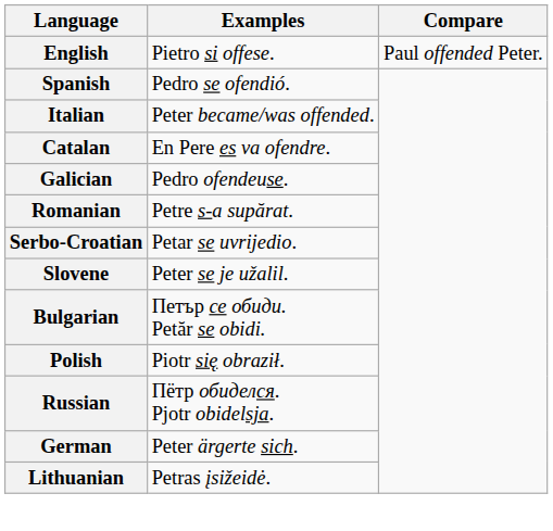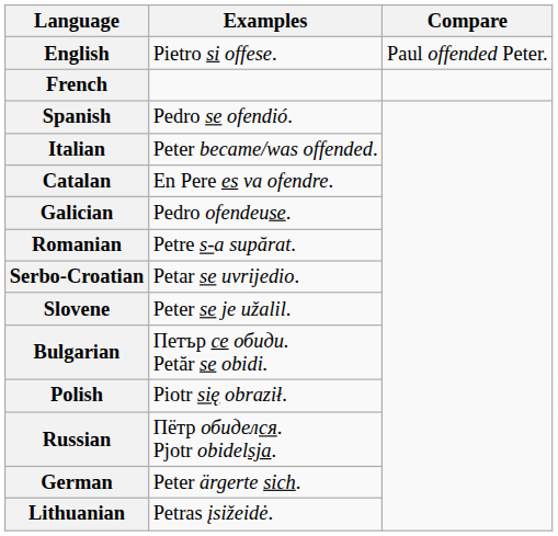+ row: French
